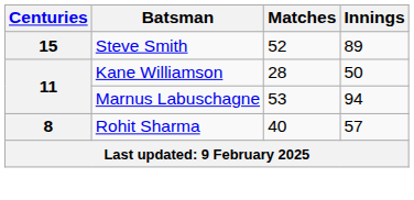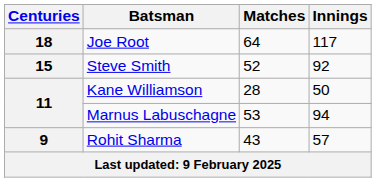+ row: 18 | Joe Root | 64 | 117
Steve Smith | Innings: 89 -> 92
Rohit Sharma | Centuries: 8 -> 9
Rohit Sharma | Matches: 40 -> 43
